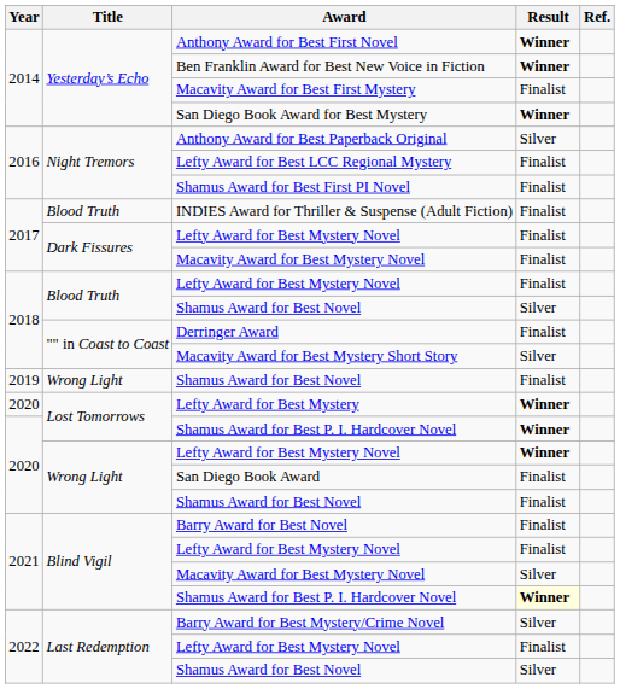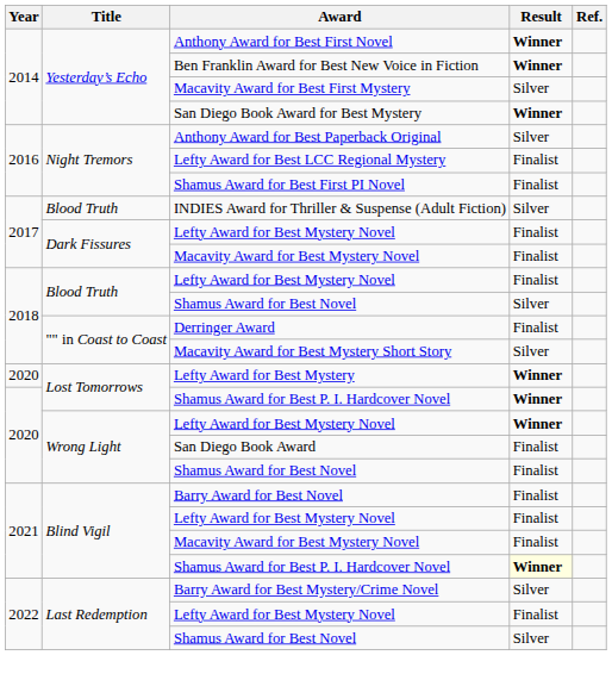Macavity Award for Best First Mystery | Result: Finalist -> Silver
INDIES Award for Thriller & Suspense (Adult Fiction) | Result: Finalist -> Silver
- row: 2019 | Wrong Light | Shamus Award for Best Novel | Finalist
2021 / Macavity Award for Best Mystery Novel | Result: Silver -> Finalist
